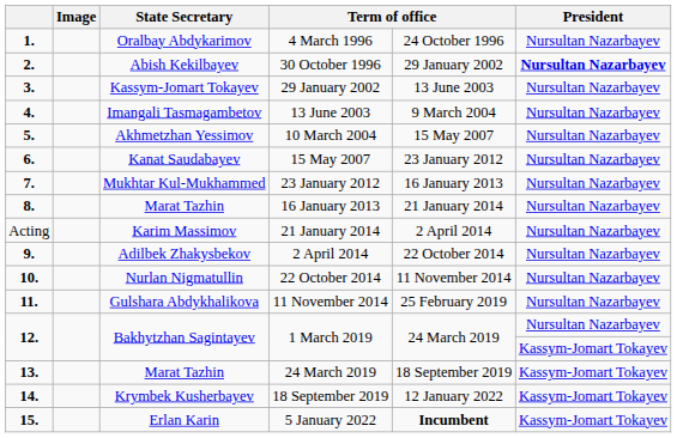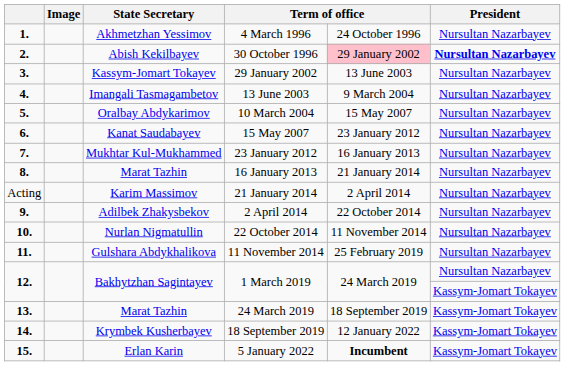4 March 1996 | State Secretary: Oralbay Abdykarimov -> Akhmetzhan Yessimov
30 October 1996 | column 5: no background -> pink background
10 March 2004 | State Secretary: Akhmetzhan Yessimov -> Oralbay Abdykarimov
